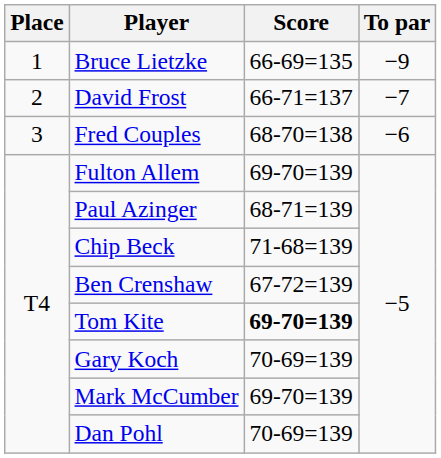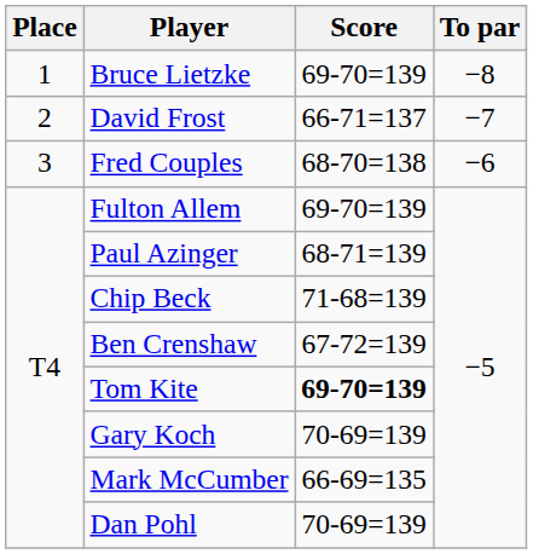Bruce Lietzke | Score: 66-69=135 -> 69-70=139
Bruce Lietzke | To par: −9 -> −8
Mark McCumber | Score: 69-70=139 -> 66-69=135
